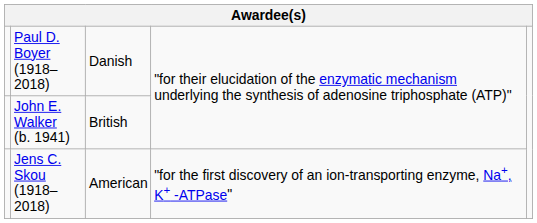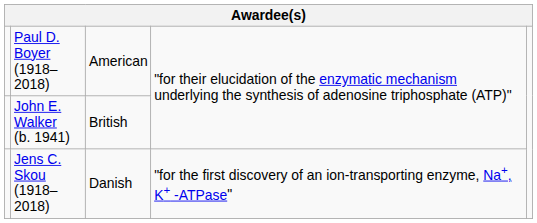Paul D. Boyer (1918–2018) | column 3: Danish -> American
Jens C. Skou (1918–2018) | column 3: American -> Danish
